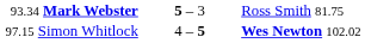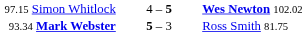rows swapped: 93.34 Mark Webster <-> 97.15 Simon Whitlock
